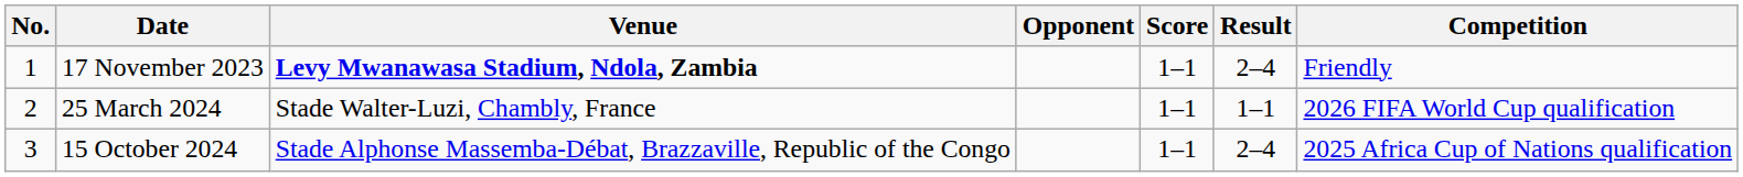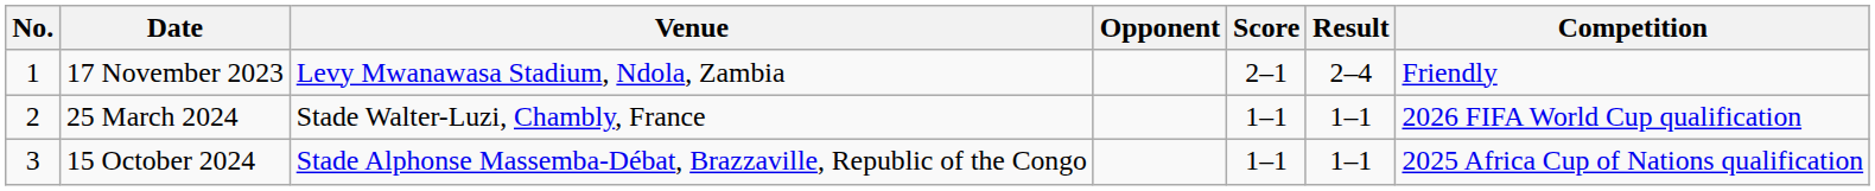17 November 2023 | Venue: bold -> normal
17 November 2023 | Score: 1–1 -> 2–1
15 October 2024 | Result: 2–4 -> 1–1
